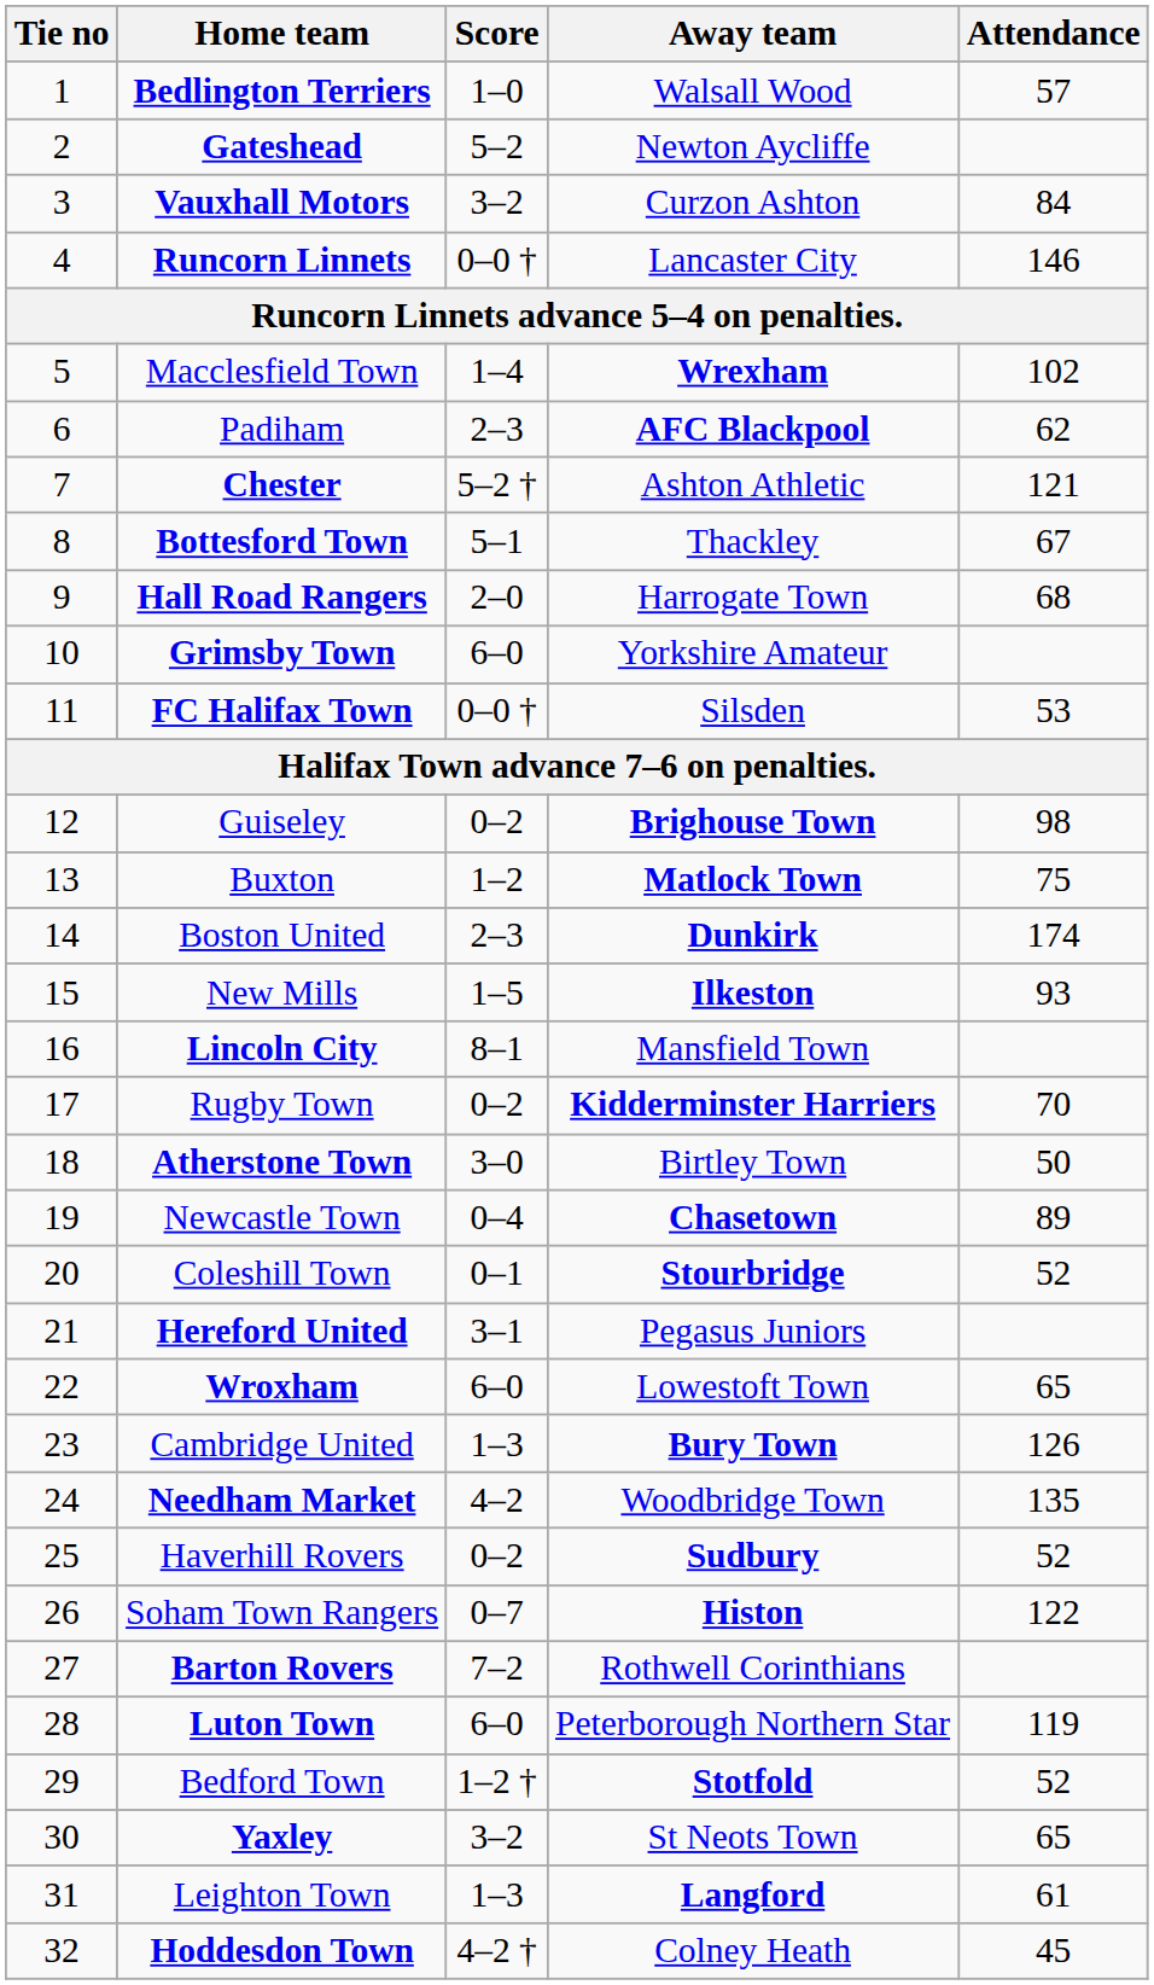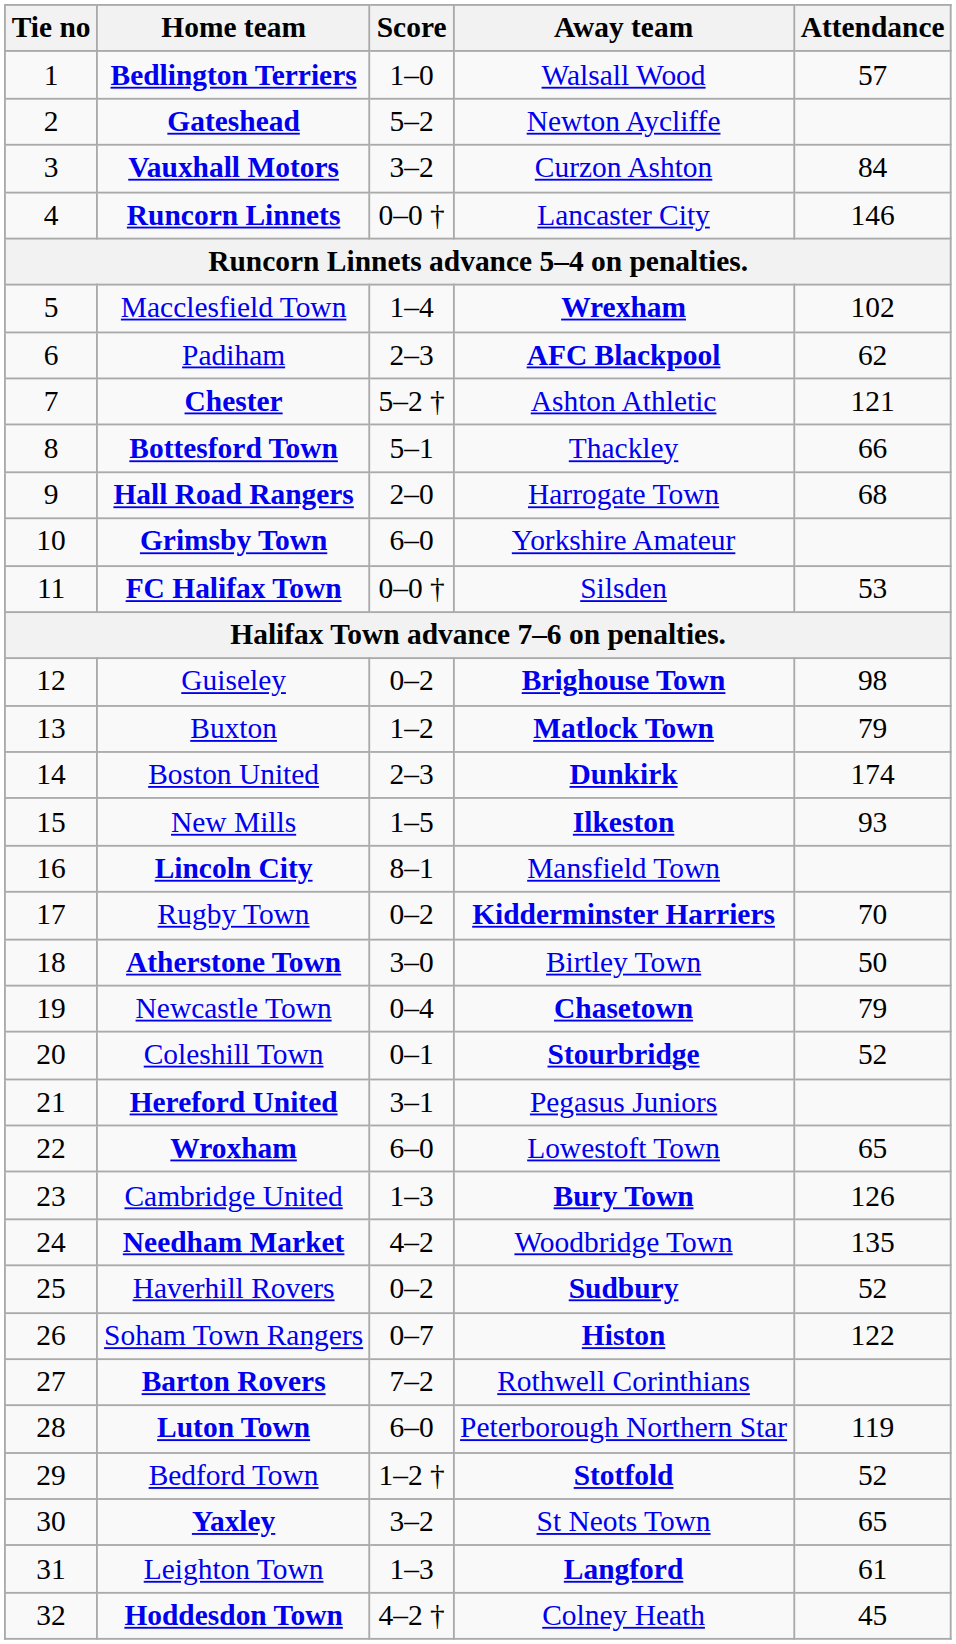Bottesford Town | Attendance: 67 -> 66
Buxton | Attendance: 75 -> 79
Newcastle Town | Attendance: 89 -> 79
